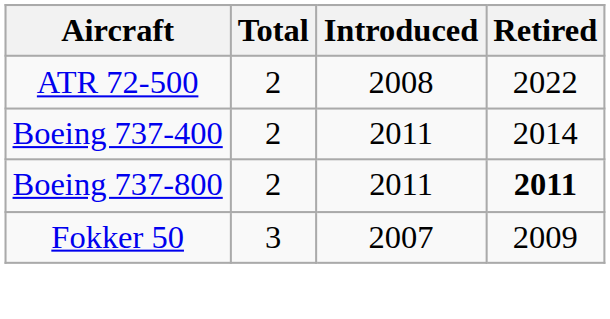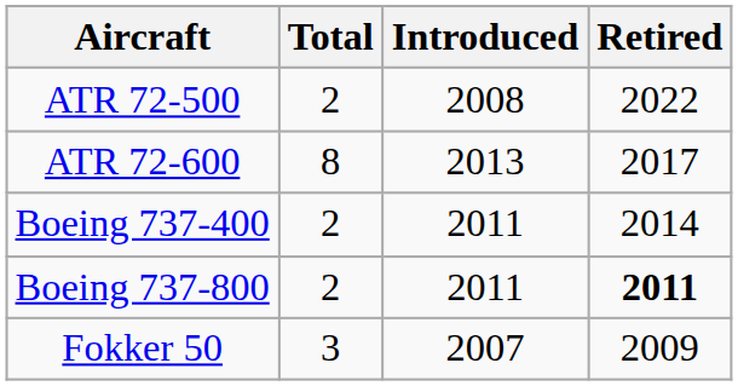+ row: ATR 72-600 | 8 | 2013 | 2017
